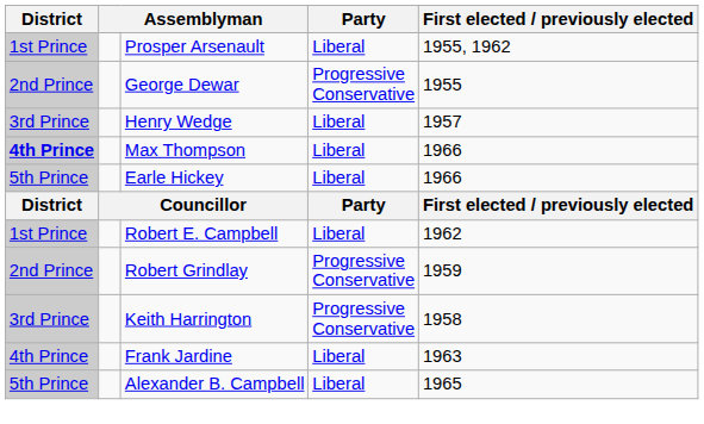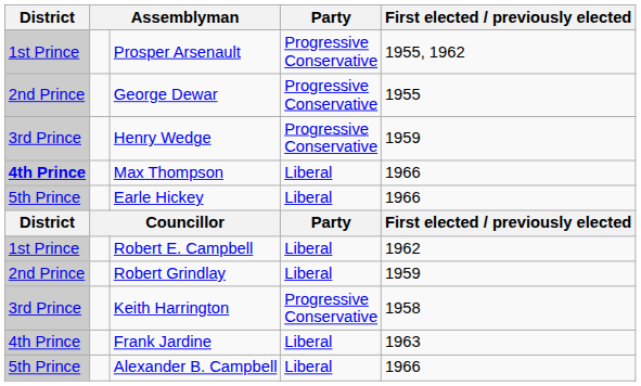Prosper Arsenault | Party: Liberal -> Progressive Conservative
Henry Wedge | Party: Liberal -> Progressive Conservative
Henry Wedge | First elected / previously elected: 1957 -> 1959
Robert Grindlay | Party: Progressive Conservative -> Liberal
Alexander B. Campbell | First elected / previously elected: 1965 -> 1966
